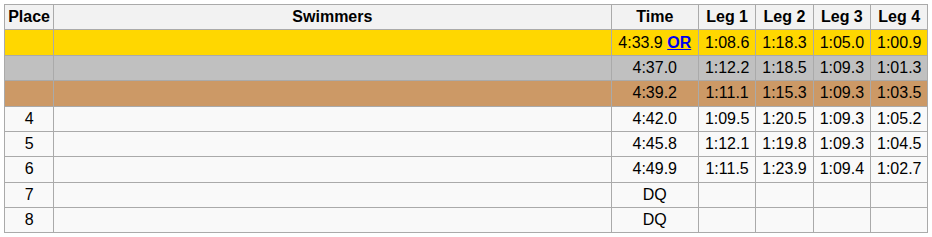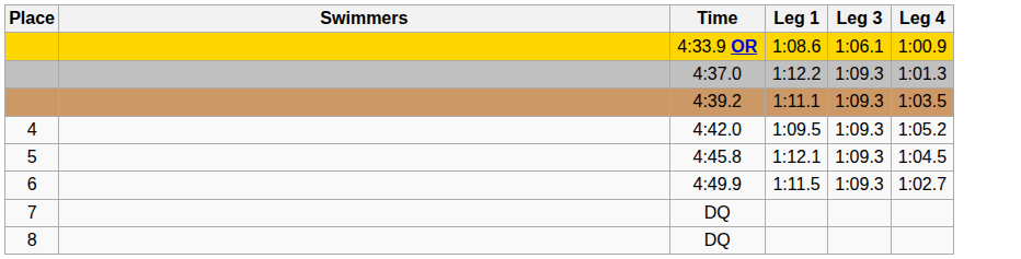- column: Leg 2 | 1:18.3 | 1:18.5 | 1:15.3 | 1:20.5 | 1:19.8 | 1:23.9
4:33.9 OR | Leg 3: 1:05.0 -> 1:06.1
4:49.9 | Leg 3: 1:09.4 -> 1:09.3
